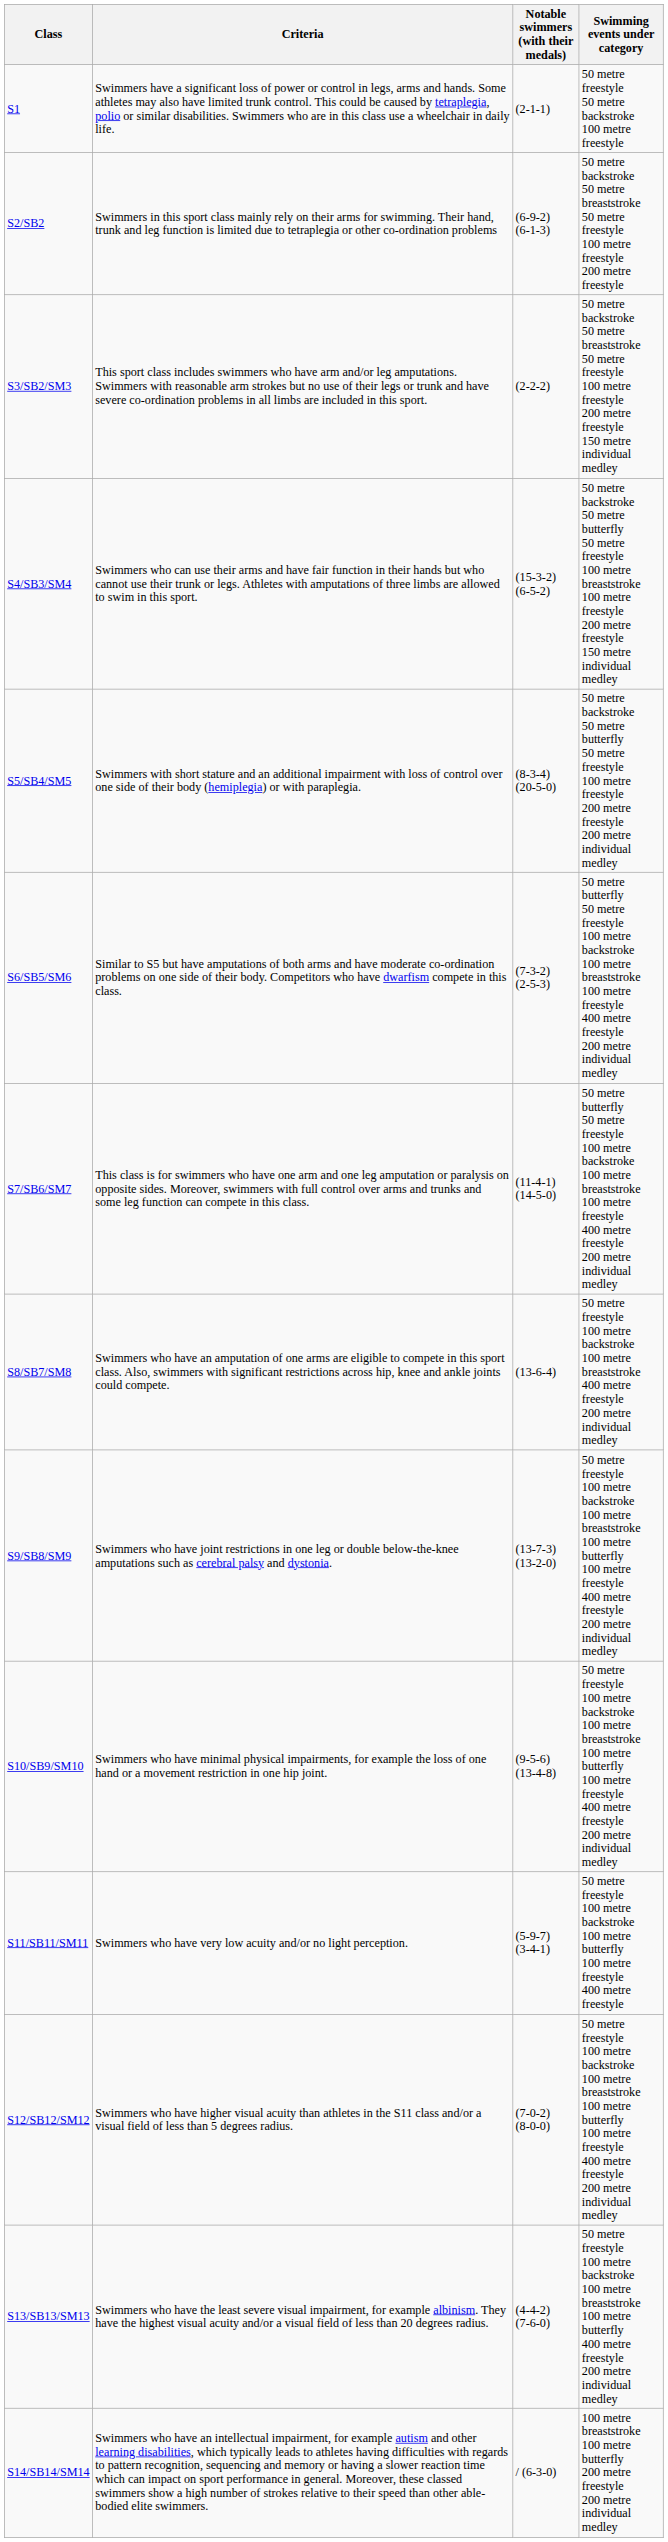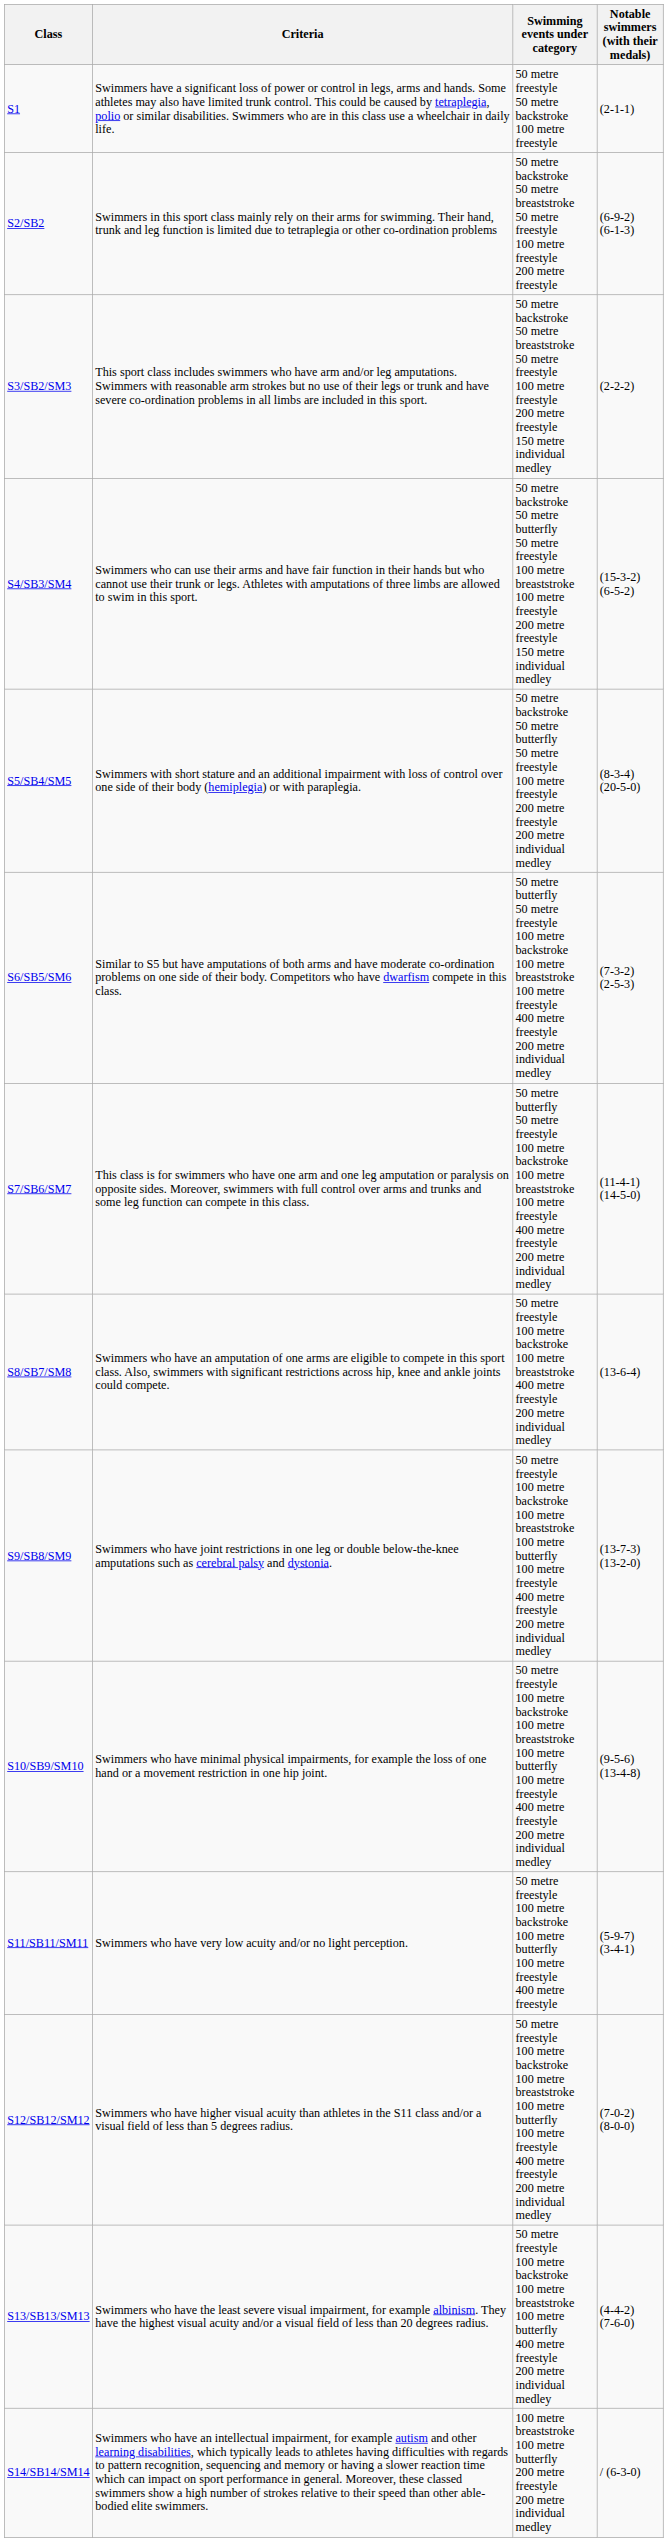columns swapped: Notable swimmers (with their medals) <-> Swimming events under category
